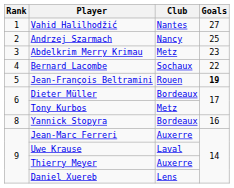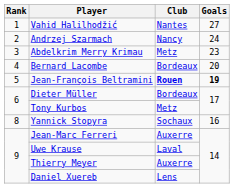Andrzej Szarmach | Goals: 25 -> 24
Bernard Lacombe | Club: Sochaux -> Bordeaux
Bernard Lacombe | Goals: 22 -> 20
Jean-François Beltramini | Club: normal -> bold
Yannick Stopyra | Club: Bordeaux -> Sochaux
